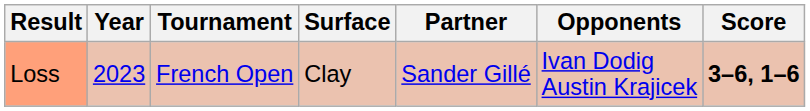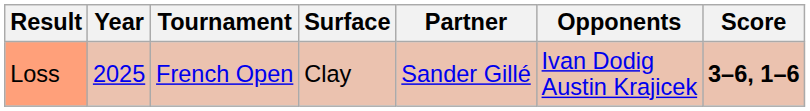Loss | Year: 2023 -> 2025
